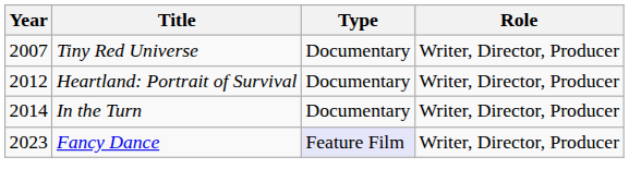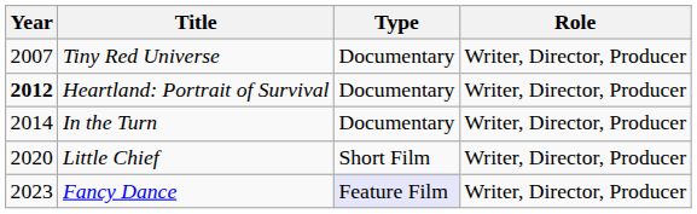Heartland: Portrait of Survival | Year: normal -> bold
+ row: 2020 | Little Chief | Short Film | Writer, Director, Producer
